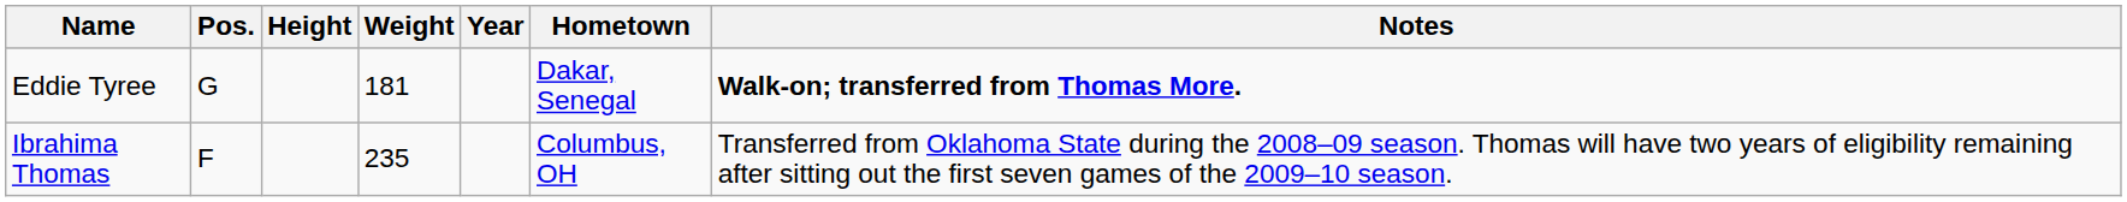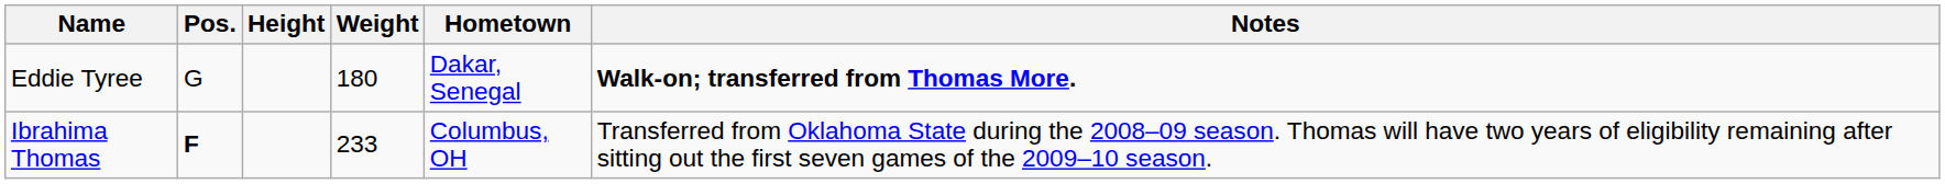- column: Year
Eddie Tyree | Weight: 181 -> 180
Ibrahima Thomas | Pos.: normal -> bold
Ibrahima Thomas | Weight: 235 -> 233
